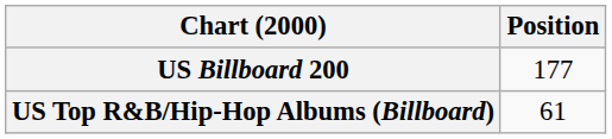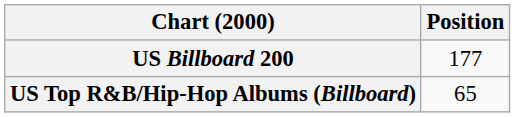US Top R&B/Hip-Hop Albums (Billboard) | Position: 61 -> 65
